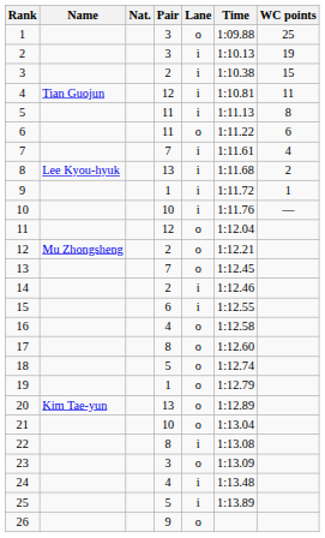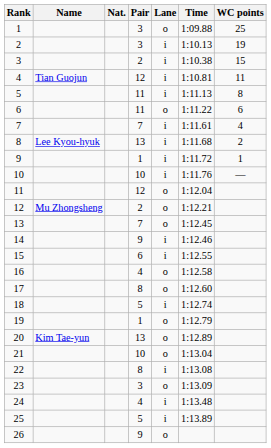14 | Pair: 2 -> 9
18 | Lane: o -> i
